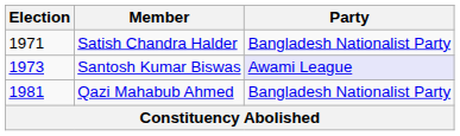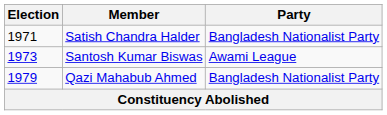Santosh Kumar Biswas | Party: lavender background -> no background
Qazi Mahabub Ahmed | Election: 1981 -> 1979
